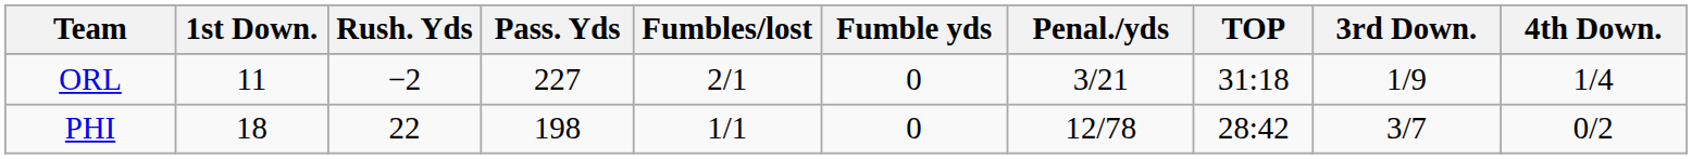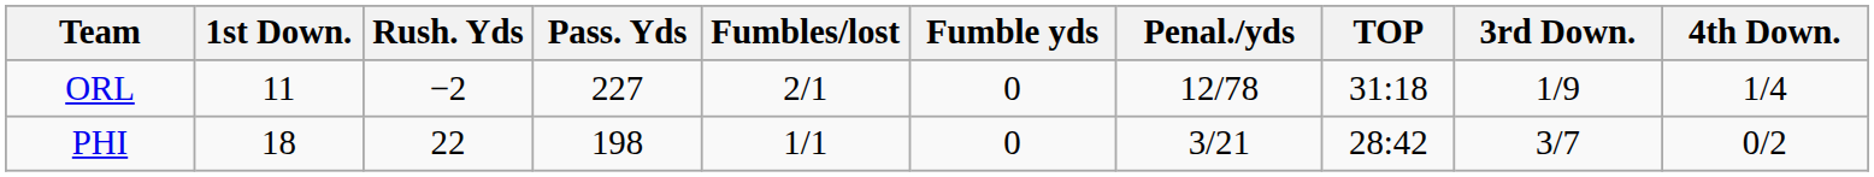ORL | Penal./yds: 3/21 -> 12/78
PHI | Penal./yds: 12/78 -> 3/21
